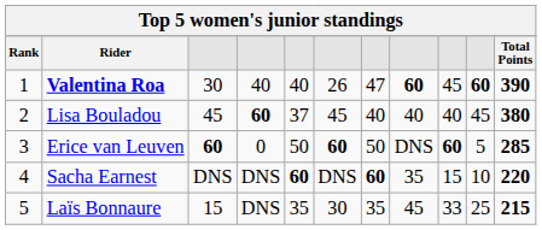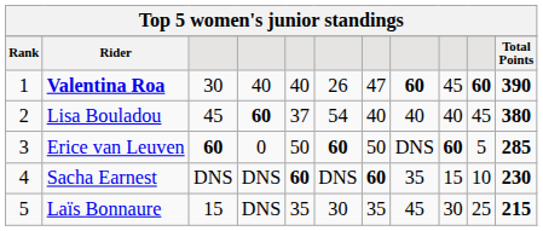Lisa Bouladou | column 6: 45 -> 54
Sacha Earnest | Total Points: 220 -> 230
Laïs Bonnaure | column 9: 33 -> 30
